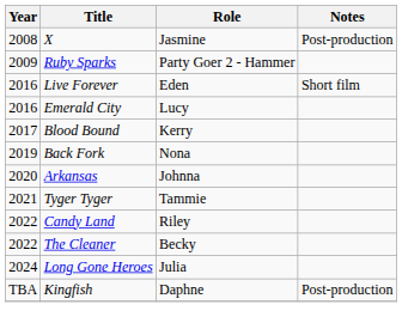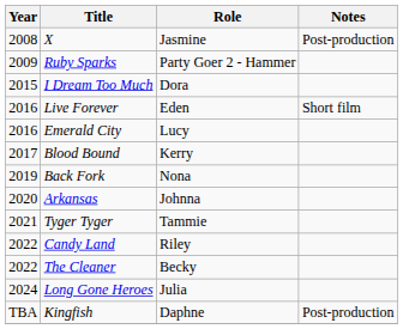+ row: 2015 | I Dream Too Much | Dora
